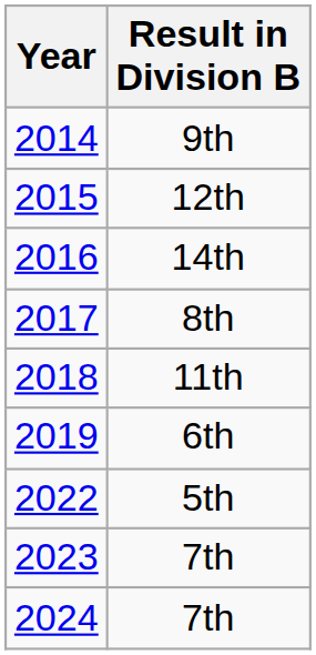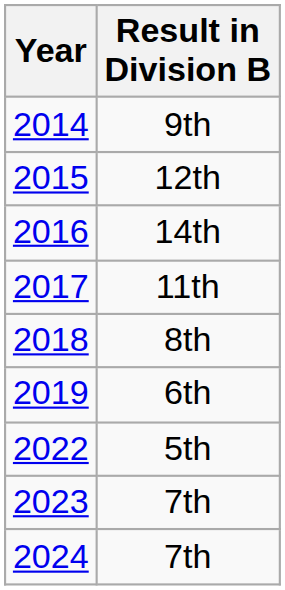2017 | Result in Division B: 8th -> 11th
2018 | Result in Division B: 11th -> 8th
